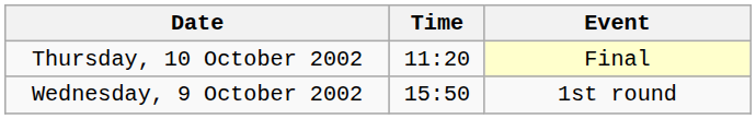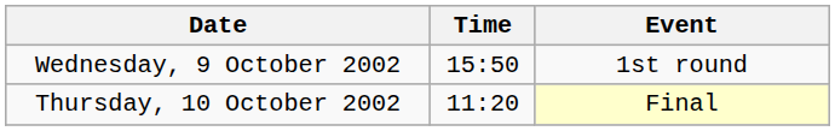rows swapped: Wednesday, 9 October 2002 <-> Thursday, 10 October 2002
